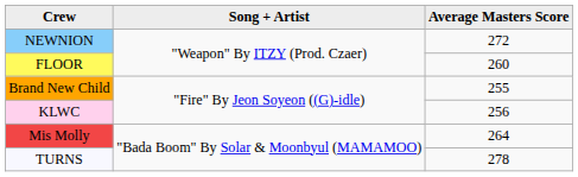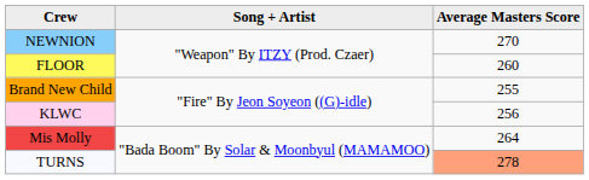NEWNION | Average Masters Score: 272 -> 270
TURNS | Average Masters Score: no background -> lightsalmon background
